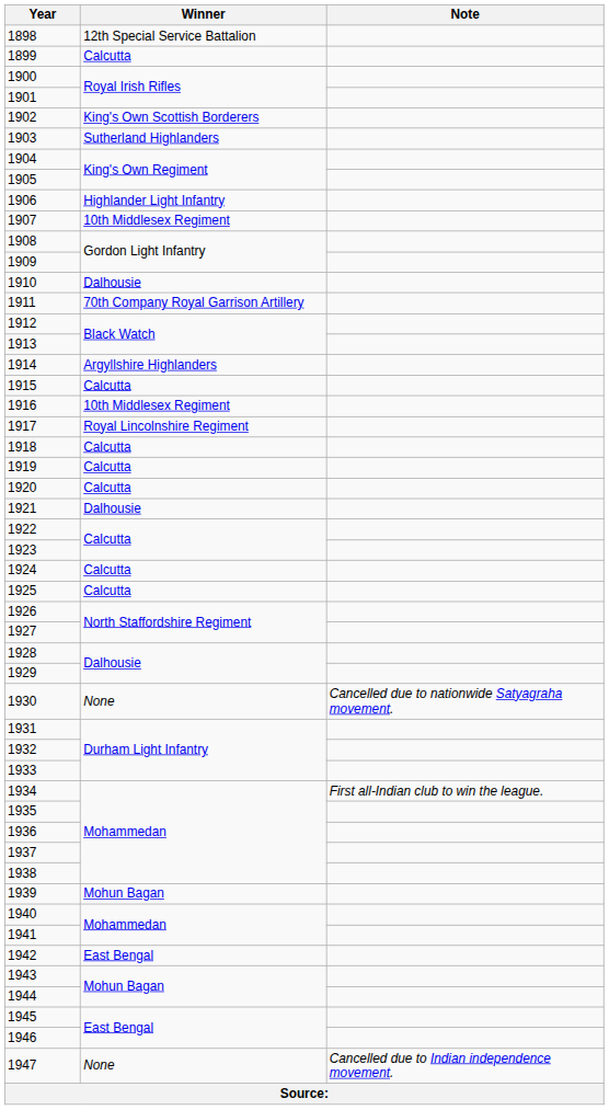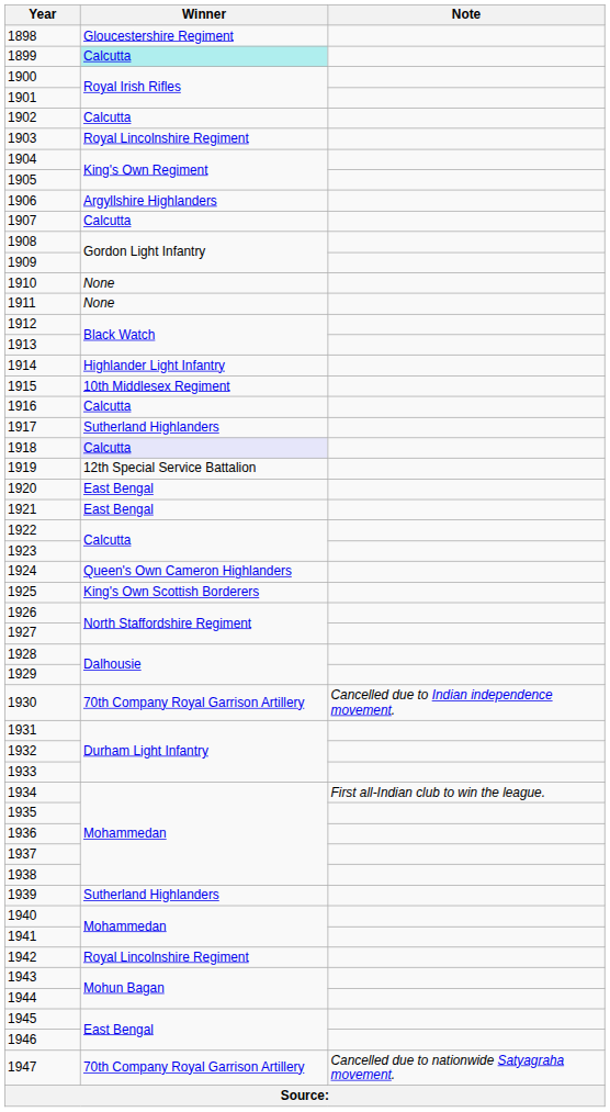1898 | Winner: 12th Special Service Battalion -> Gloucestershire Regiment
1899 | Winner: no background -> paleturquoise background
1902 | Winner: King's Own Scottish Borderers -> Calcutta
1903 | Winner: Sutherland Highlanders -> Royal Lincolnshire Regiment
1906 | Winner: Highlander Light Infantry -> Argyllshire Highlanders
1907 | Winner: 10th Middlesex Regiment -> Calcutta
1910 | Winner: Dalhousie -> None
1911 | Winner: 70th Company Royal Garrison Artillery -> None
1914 | Winner: Argyllshire Highlanders -> Highlander Light Infantry
1915 | Winner: Calcutta -> 10th Middlesex Regiment
1916 | Winner: 10th Middlesex Regiment -> Calcutta
1917 | Winner: Royal Lincolnshire Regiment -> Sutherland Highlanders
1918 | Winner: no background -> lavender background
1919 | Winner: Calcutta -> 12th Special Service Battalion
1920 | Winner: Calcutta -> East Bengal
1921 | Winner: Dalhousie -> East Bengal
1924 | Winner: Calcutta -> Queen's Own Cameron Highlanders
1925 | Winner: Calcutta -> King's Own Scottish Borderers
1930 | Winner: None -> 70th Company Royal Garrison Artillery
1930 | Note: Cancelled due to nationwide Satyagraha movement. -> Cancelled due to Indian independence movement.
1939 | Winner: Mohun Bagan -> Sutherland Highlanders
1942 | Winner: East Bengal -> Royal Lincolnshire Regiment
1947 | Winner: None -> 70th Company Royal Garrison Artillery
1947 | Note: Cancelled due to Indian independence movement. -> Cancelled due to nationwide Satyagraha movement.
